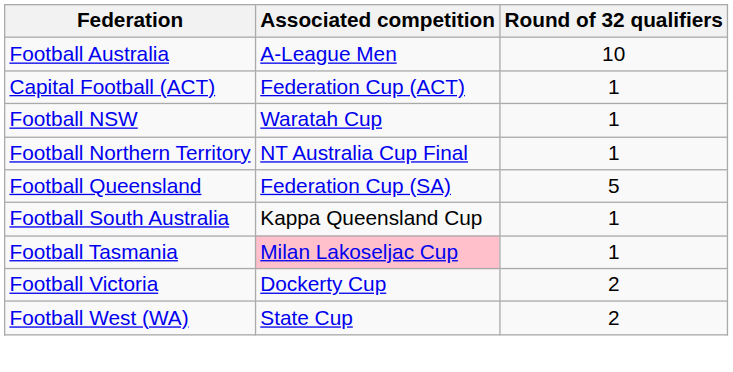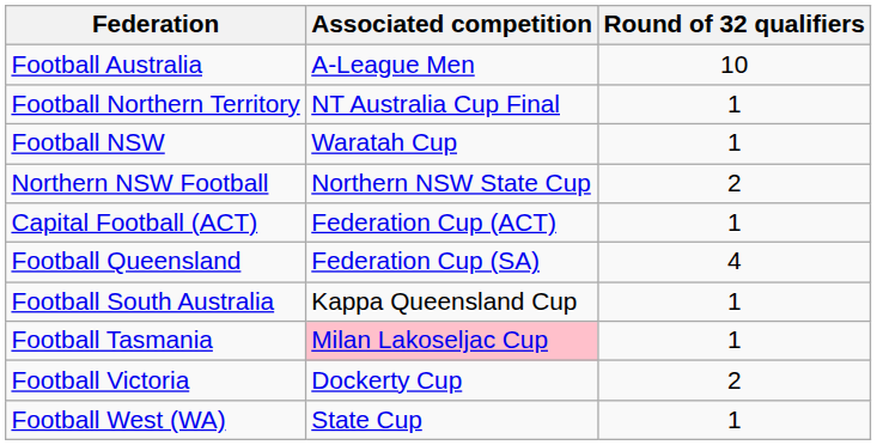rows swapped: Capital Football (ACT) <-> Football Northern Territory
+ row: Northern NSW Football | Northern NSW State Cup | 2
Football Queensland | Round of 32 qualifiers: 5 -> 4
Football West (WA) | Round of 32 qualifiers: 2 -> 1
